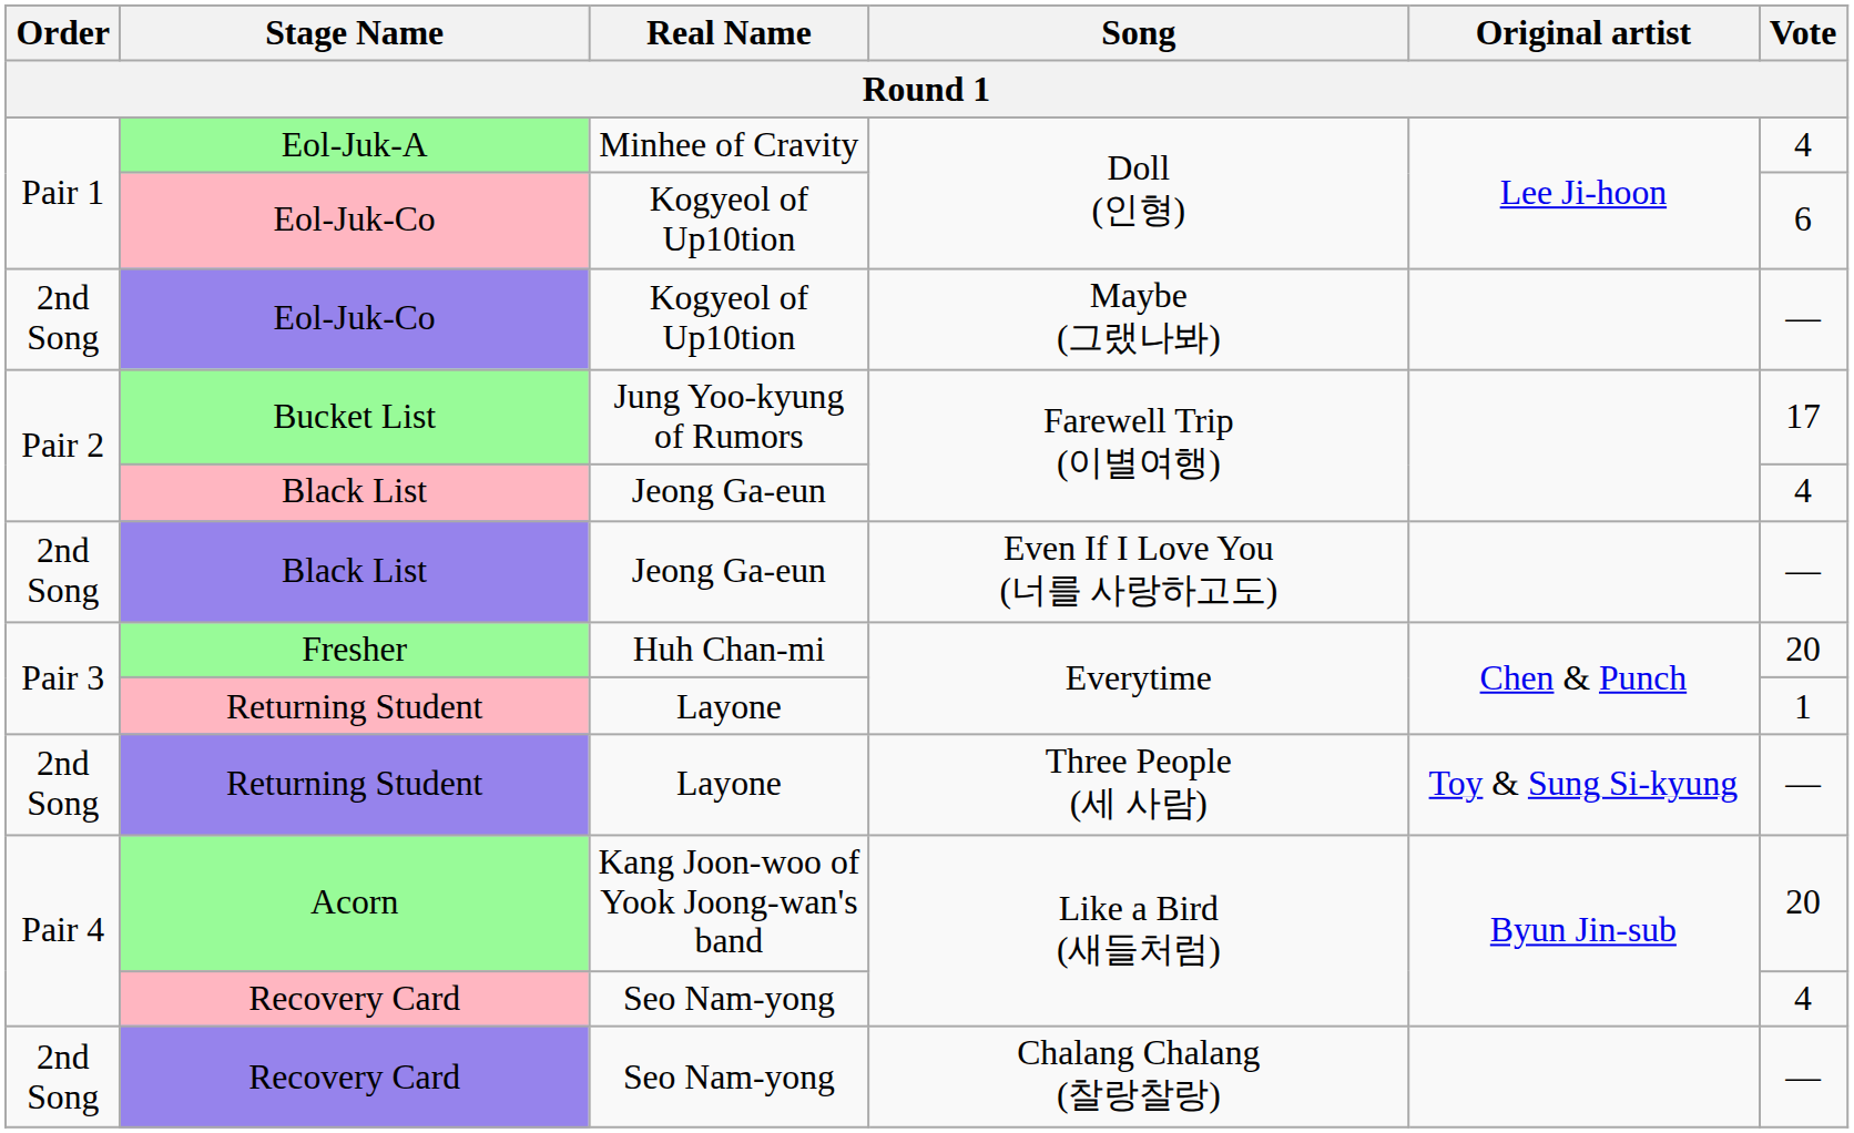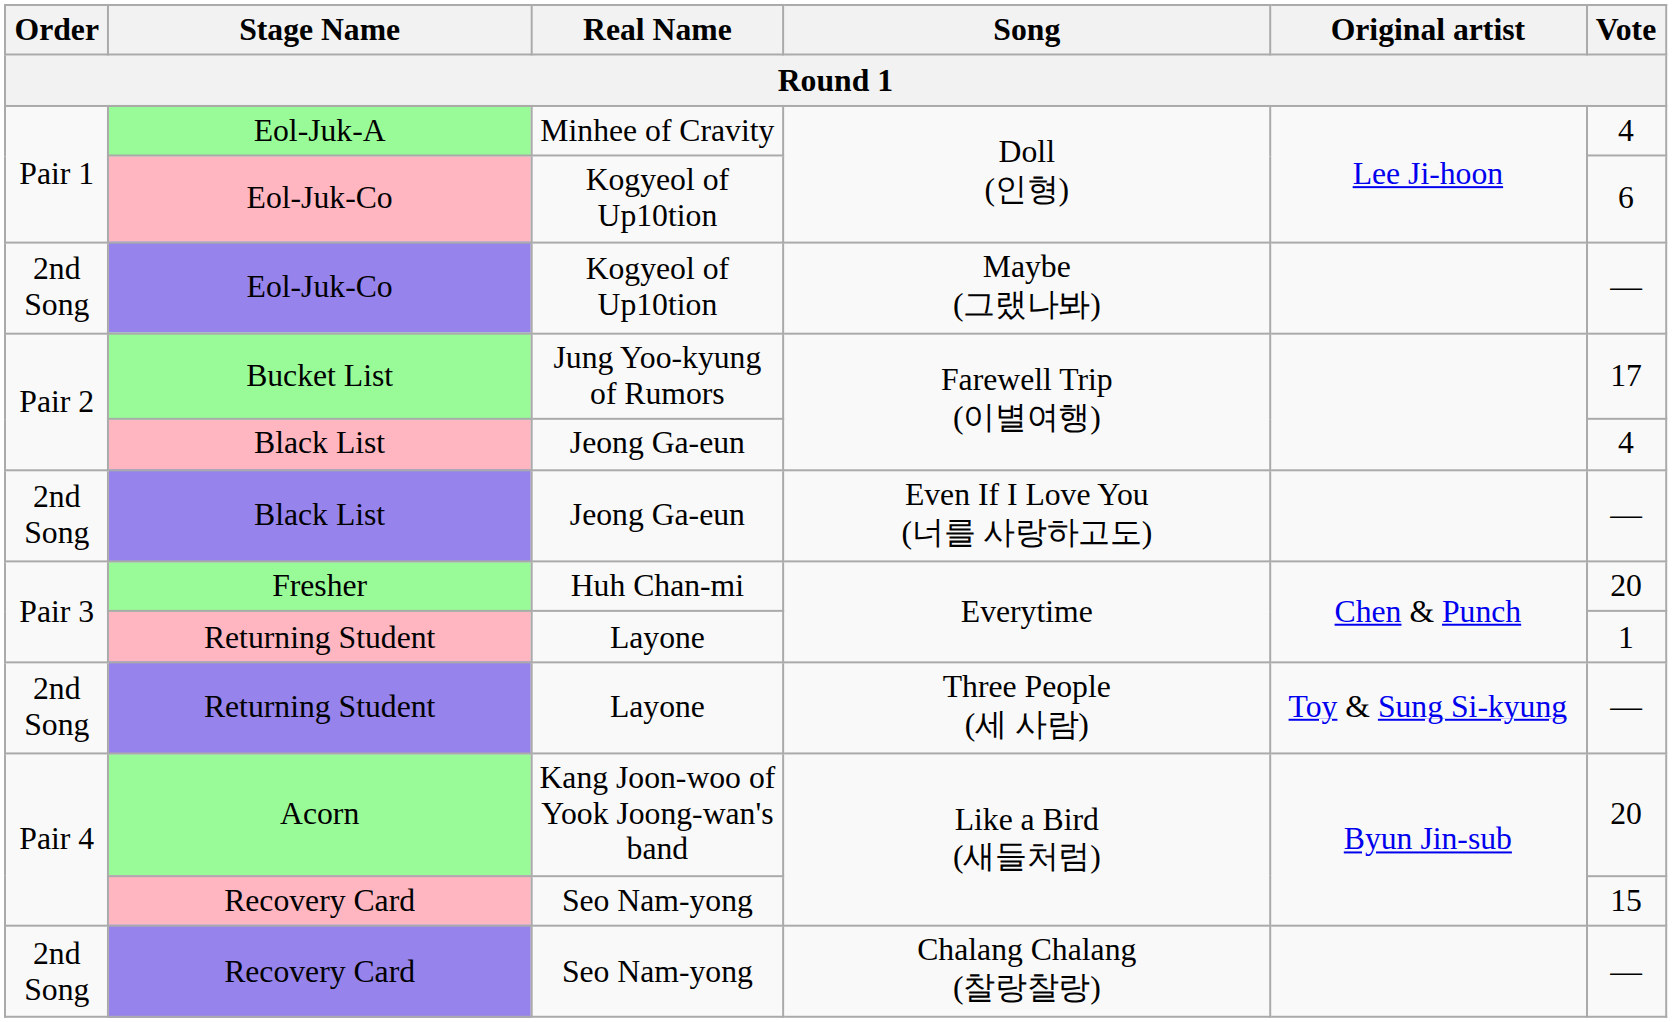Recovery Card / Like a Bird (새들처럼) | Vote: 4 -> 15
